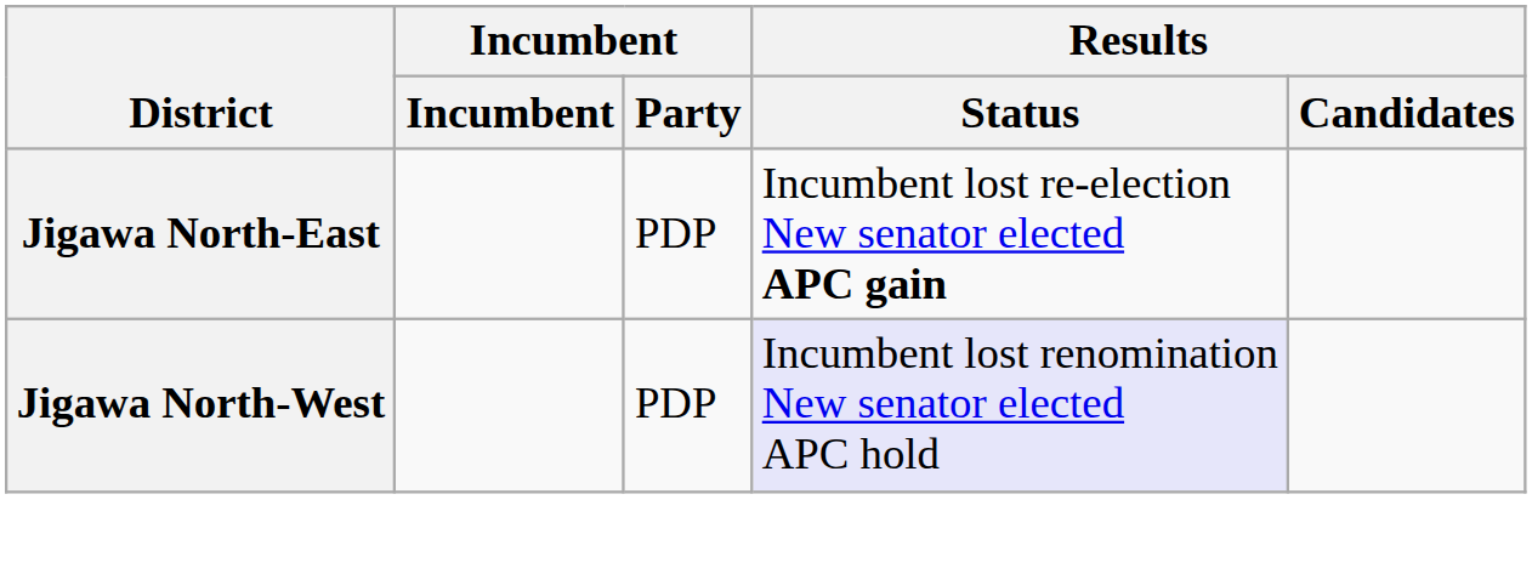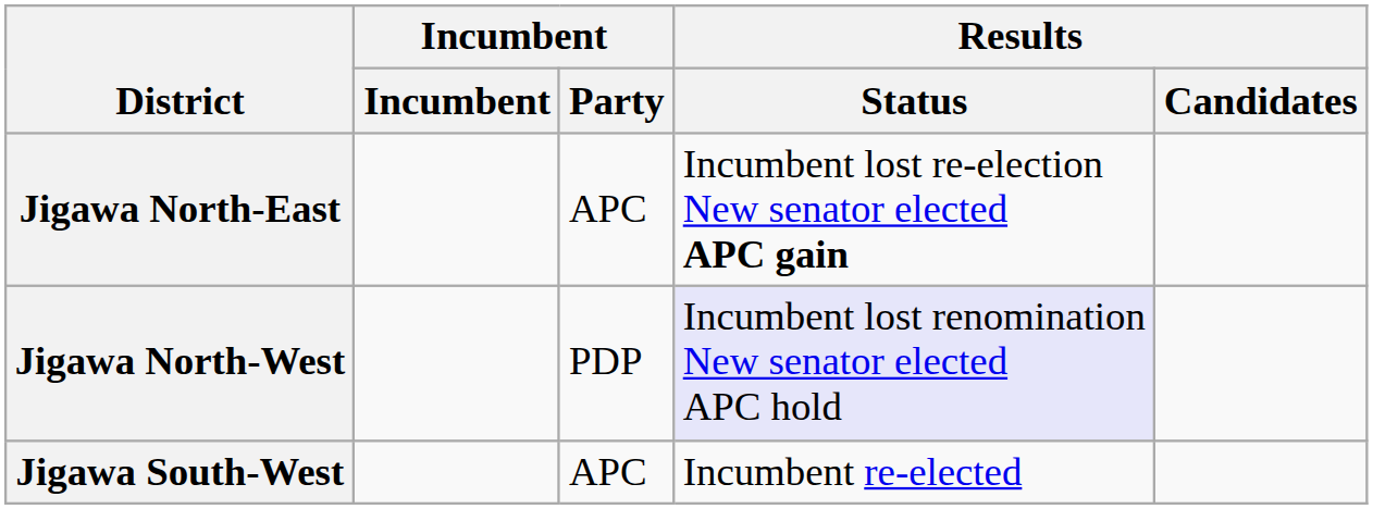Jigawa North-East | Incumbent / Party: PDP -> APC
+ row: Jigawa South-West | APC | Incumbent re-elected
